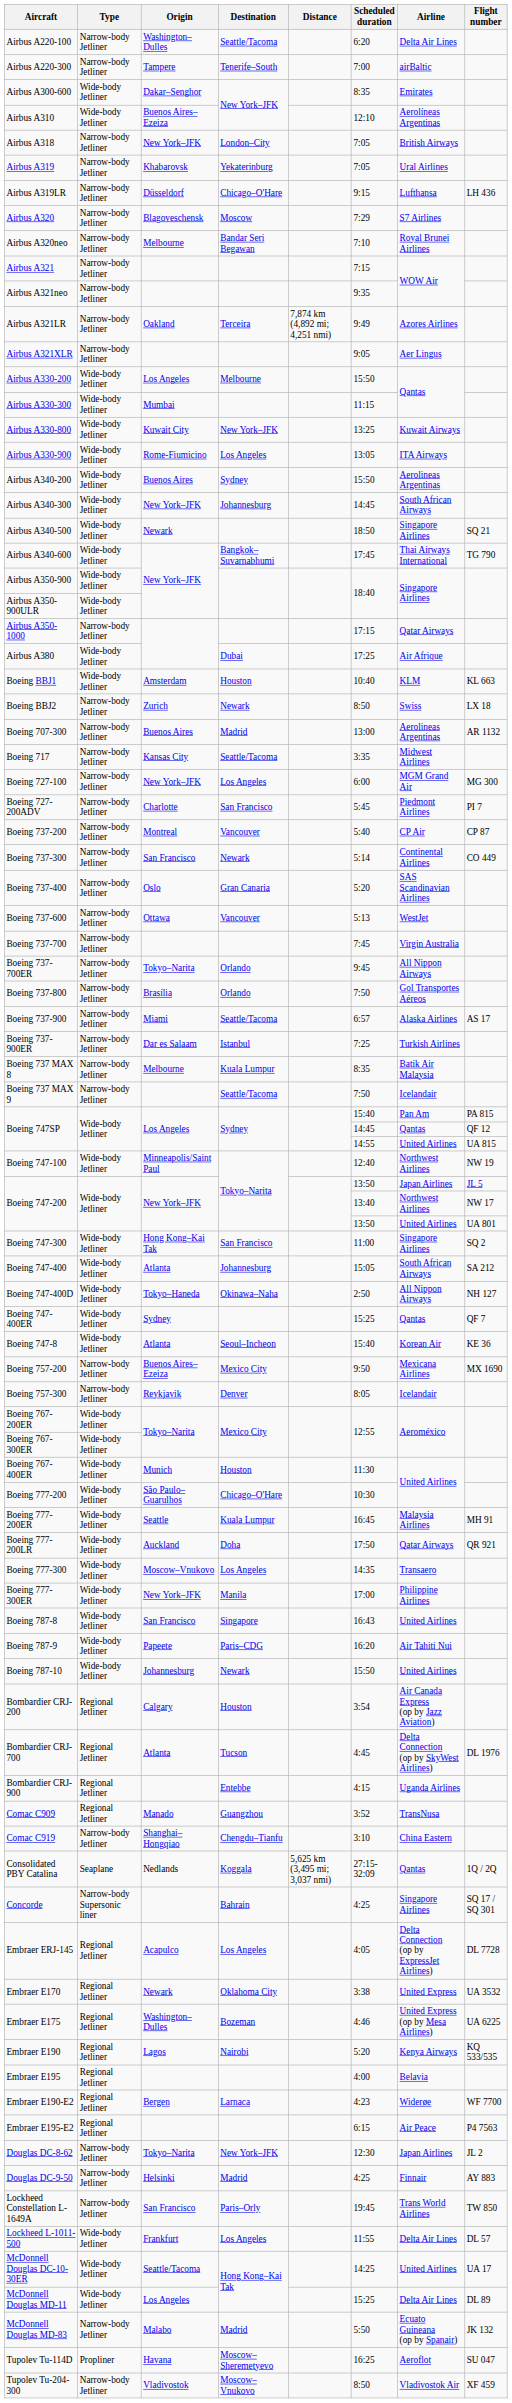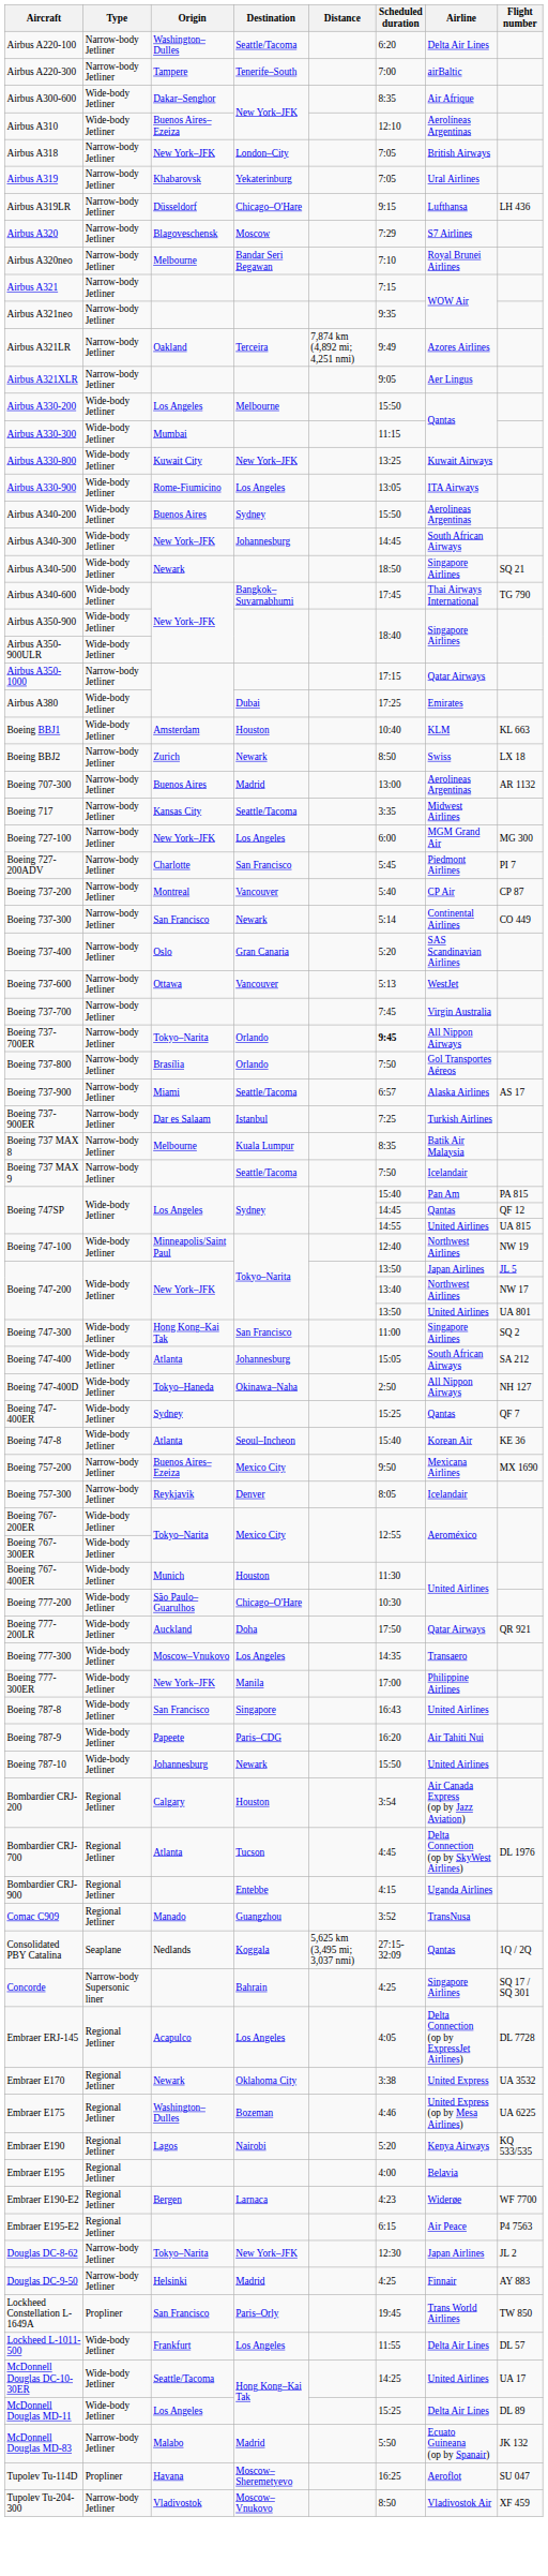Airbus A300-600 | Airline: Emirates -> Air Afrique
Airbus A380 | Airline: Air Afrique -> Emirates
Boeing 737-700ER | Scheduled duration: normal -> bold
- row: Boeing 777-200ER | Wide-body Jetliner | Seattle | Kuala Lumpur | 16:45 | Malaysia Airlines | MH 91
- row: Comac C919 | Narrow-body Jetliner | Shanghai–Hongqiao | Chengdu–Tianfu | 3:10 | China Eastern
Lockheed Constellation L-1649A | Type: Narrow-body Jetliner -> Propliner
